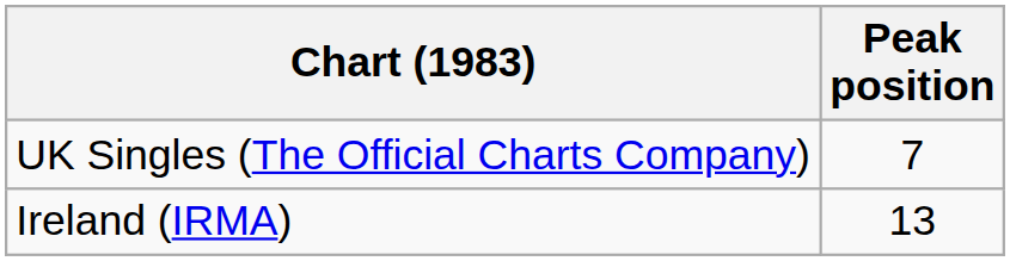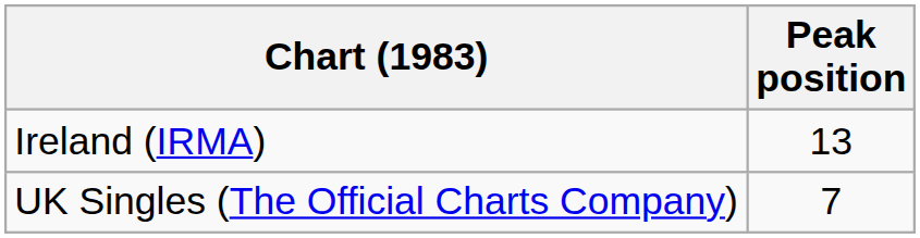rows swapped: Ireland (IRMA) <-> UK Singles (The Official Charts Company)
